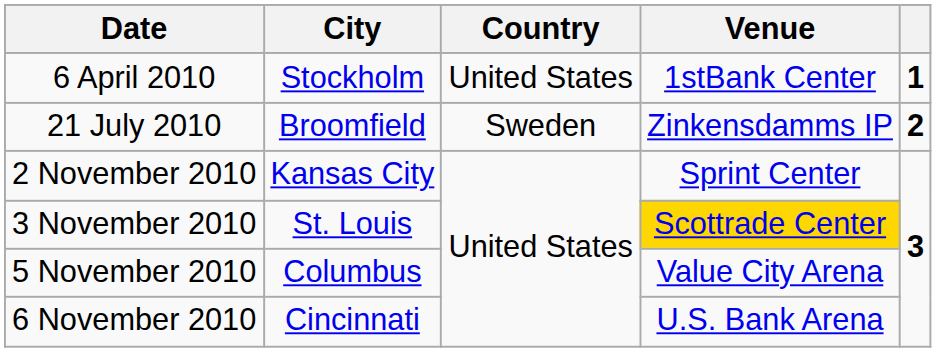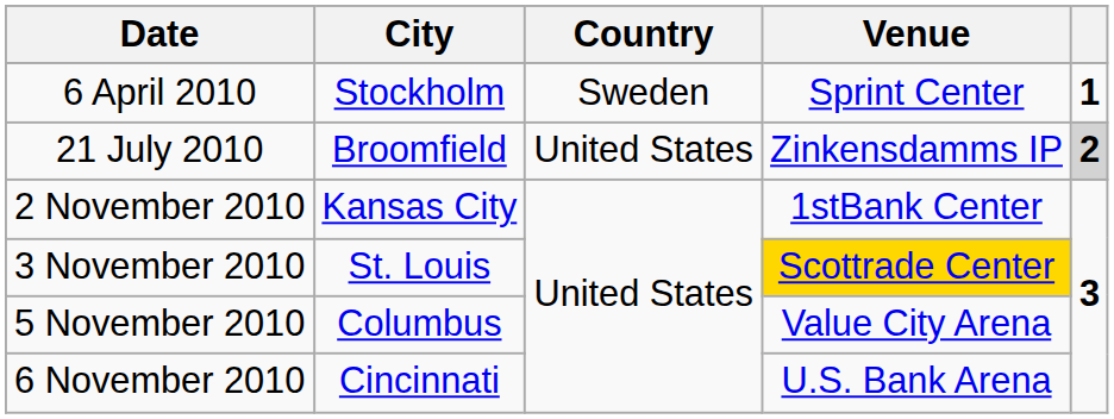6 April 2010 | Country: United States -> Sweden
6 April 2010 | Venue: 1stBank Center -> Sprint Center
21 July 2010 | Country: Sweden -> United States
21 July 2010 | column 5: no background -> lightgrey background
2 November 2010 | Venue: Sprint Center -> 1stBank Center
